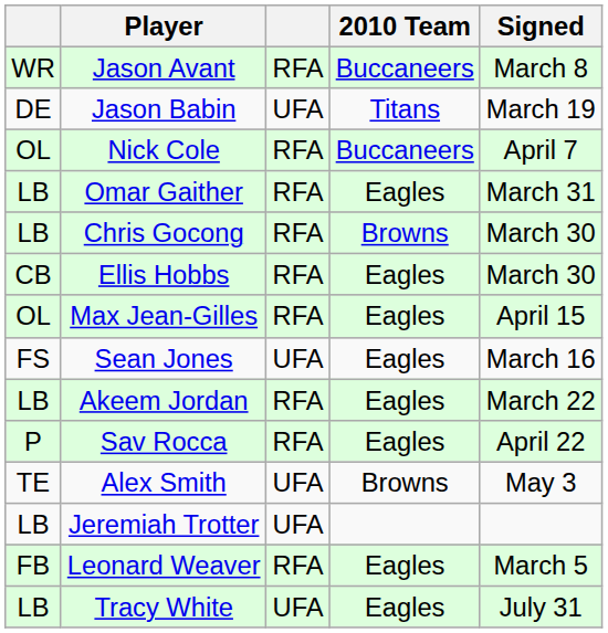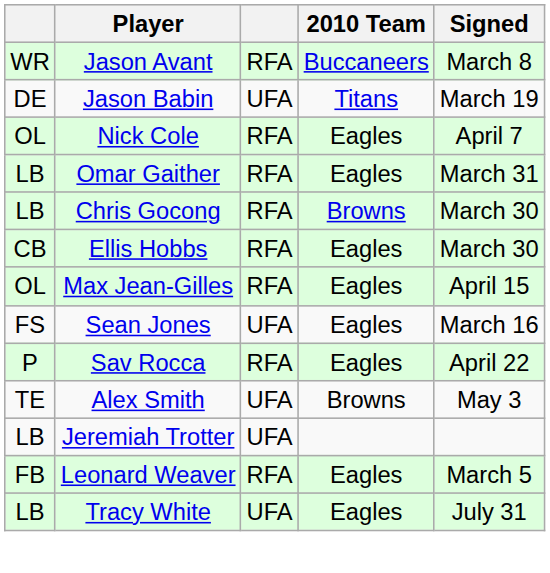Nick Cole | 2010 Team: Buccaneers -> Eagles
- row: LB | Akeem Jordan | RFA | Eagles | March 22
